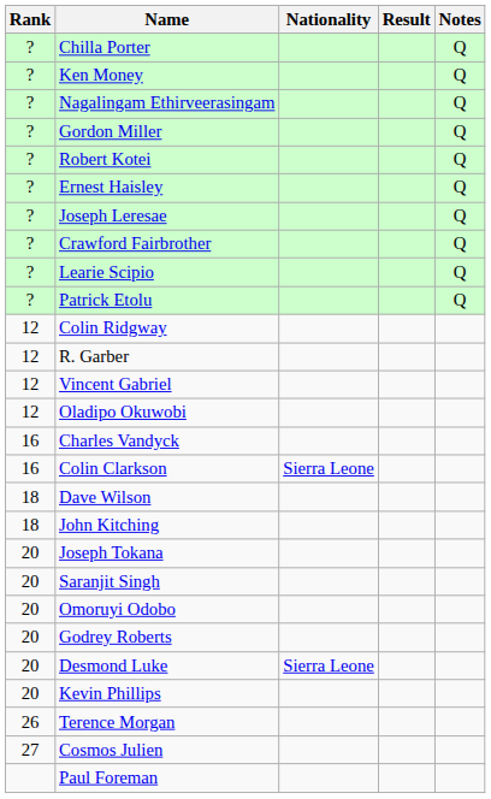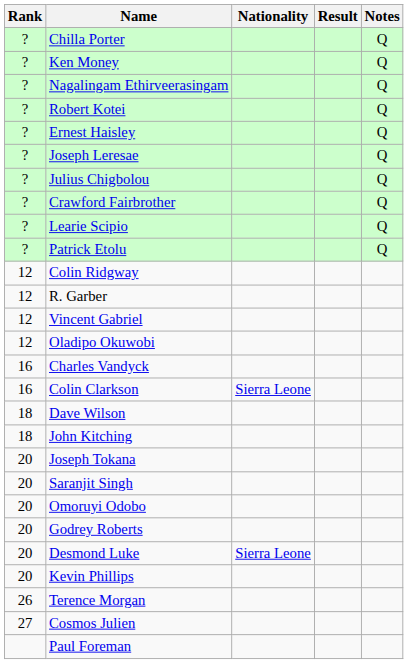- row: ? | Gordon Miller | Q
+ row: ? | Julius Chigbolou | Q
